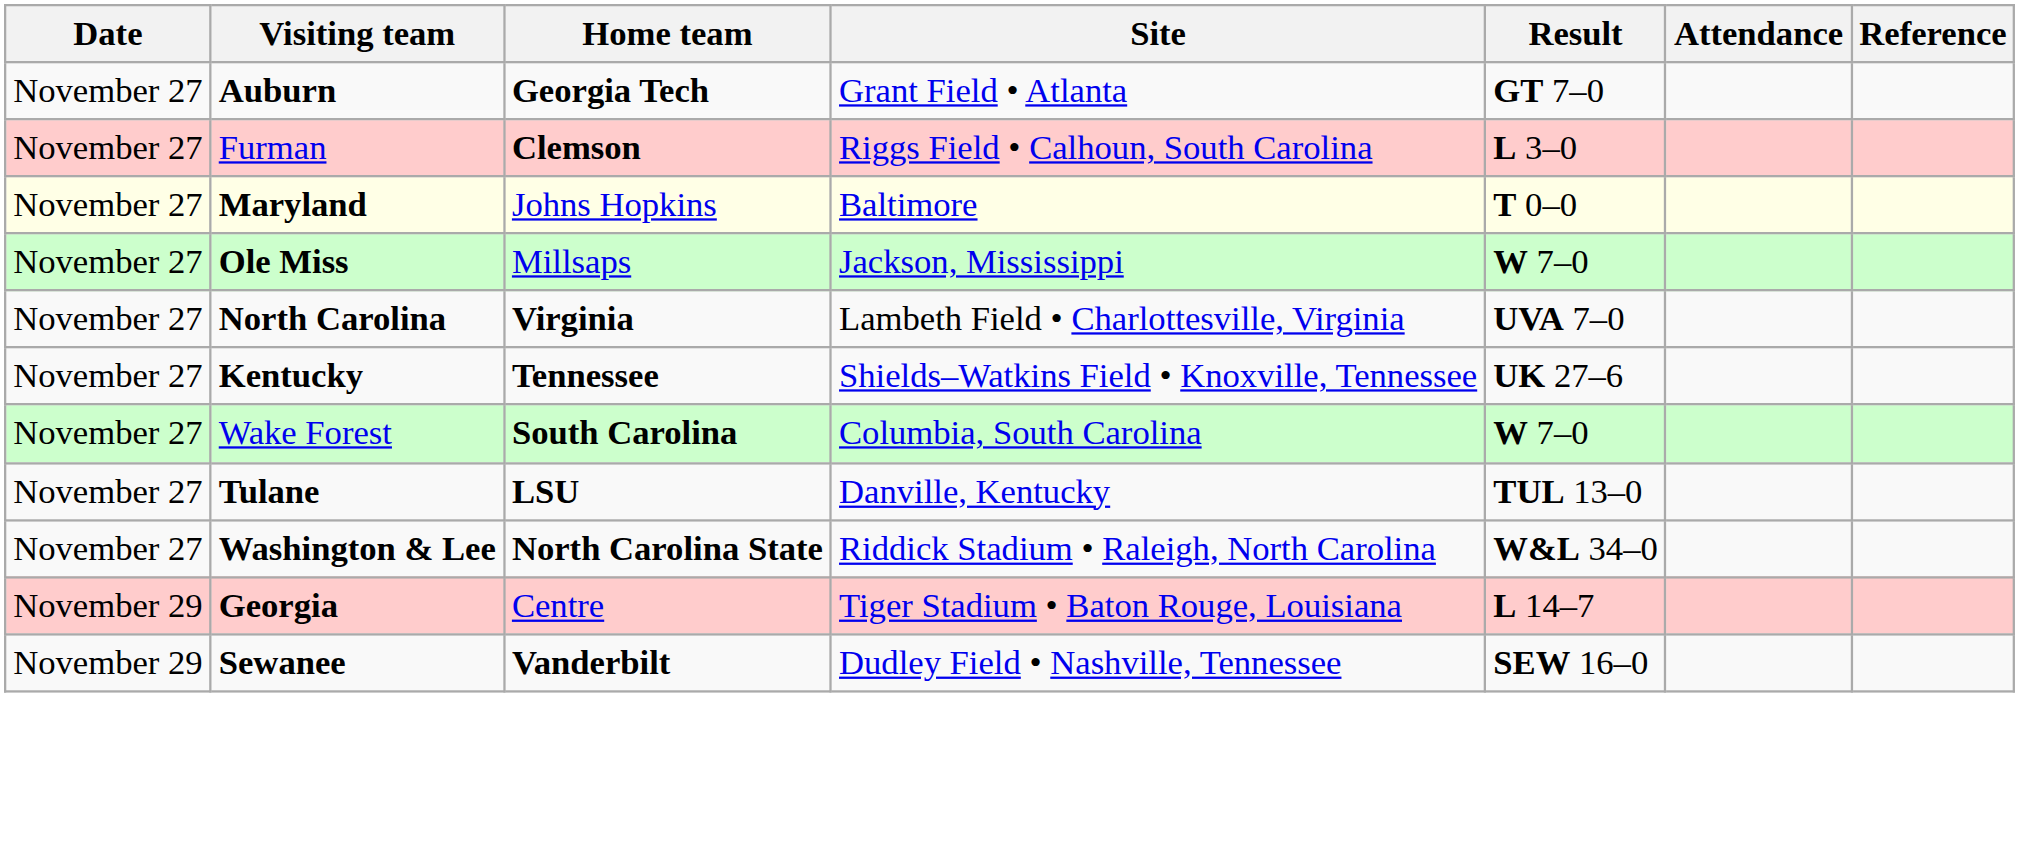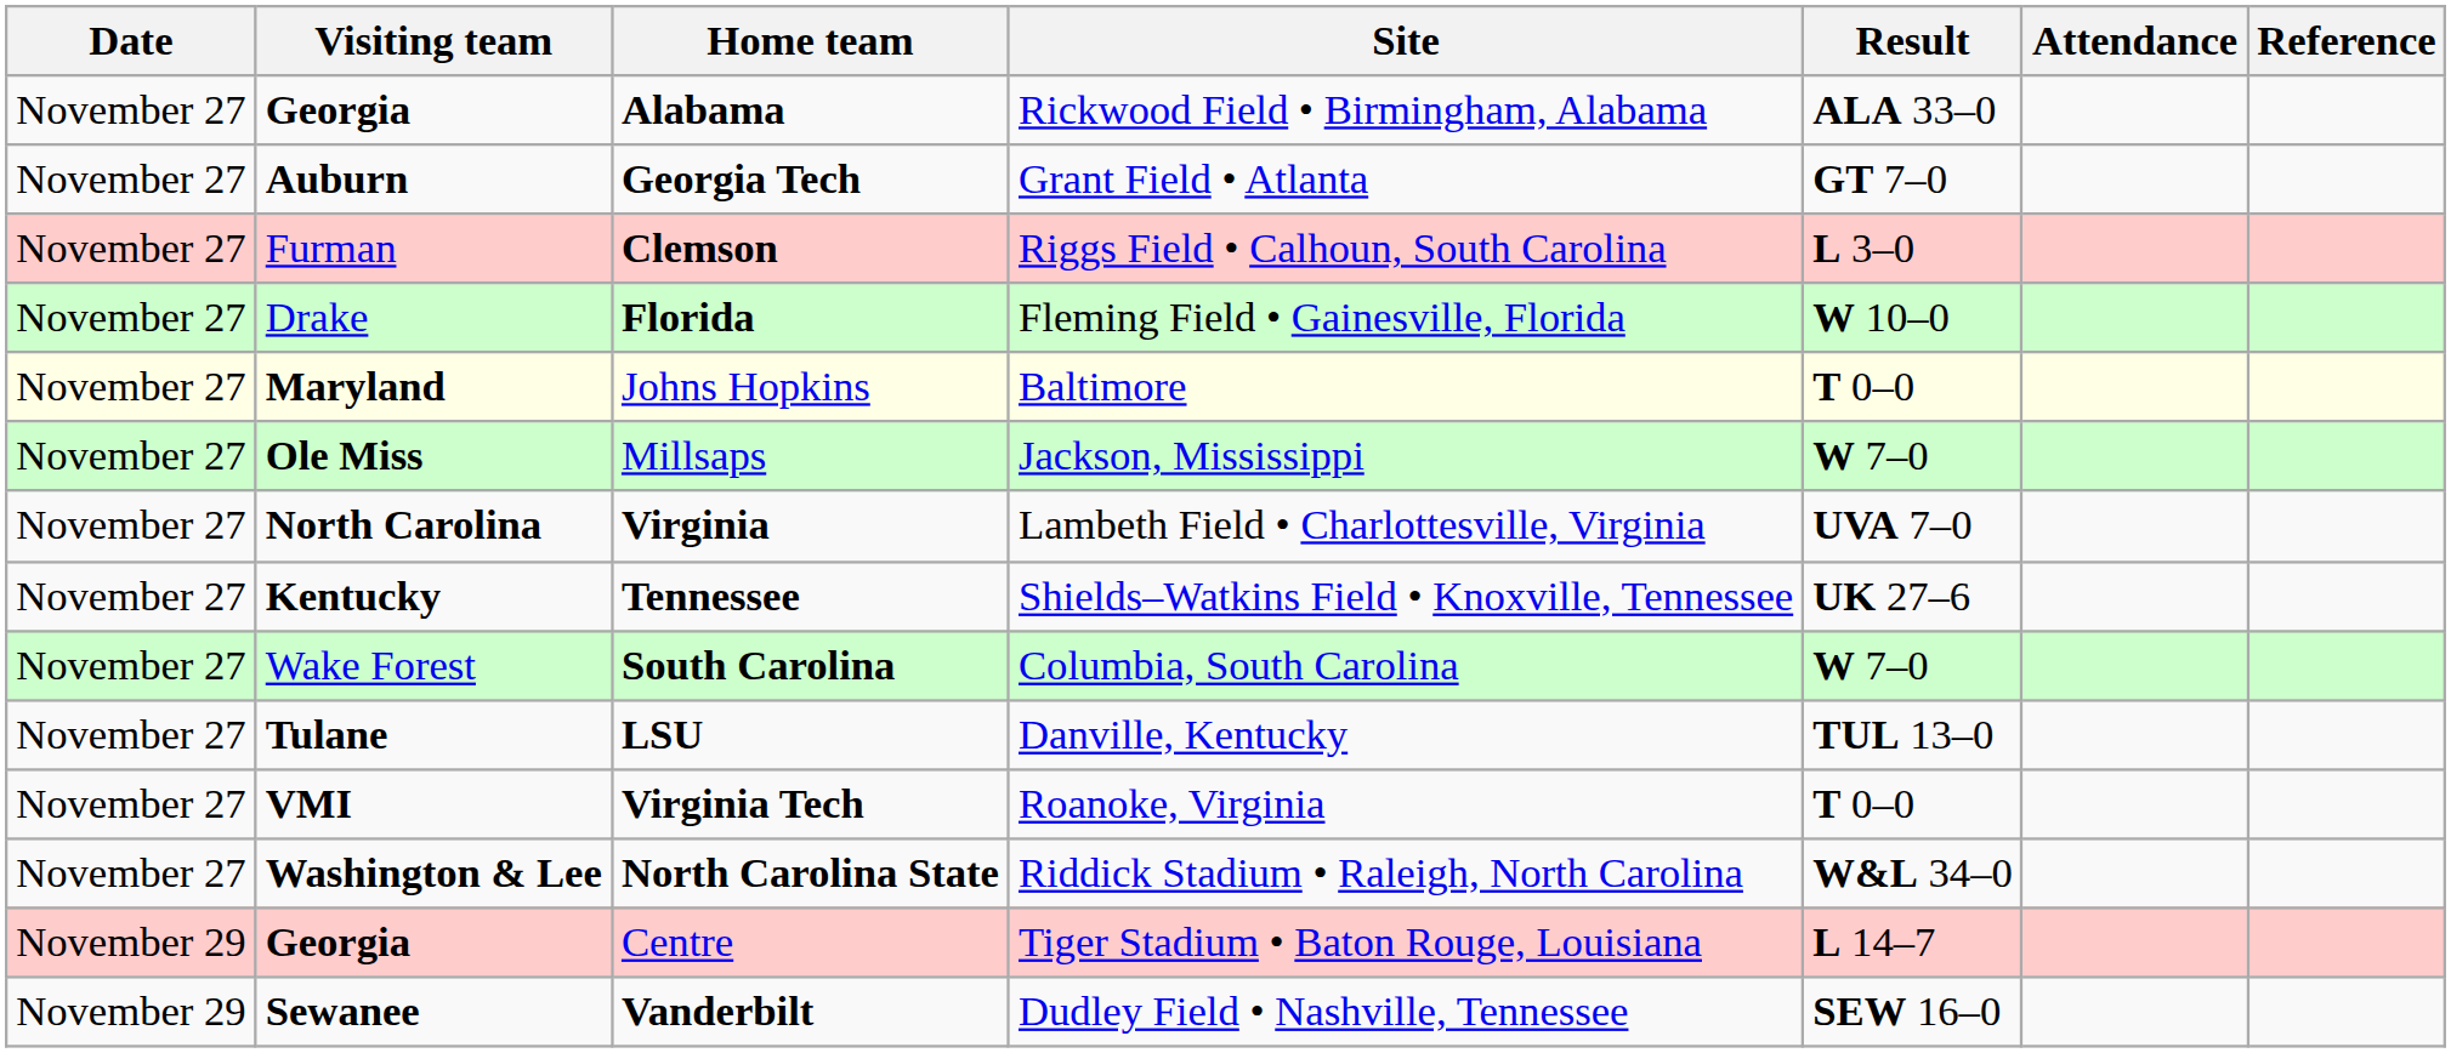+ row: November 27 | Georgia | Alabama | Rickwood Field • Birmingham, Alabama | ALA 33–0
+ row: November 27 | Drake | Florida | Fleming Field • Gainesville, Florida | W 10–0
+ row: November 27 | VMI | Virginia Tech | Roanoke, Virginia | T 0–0
